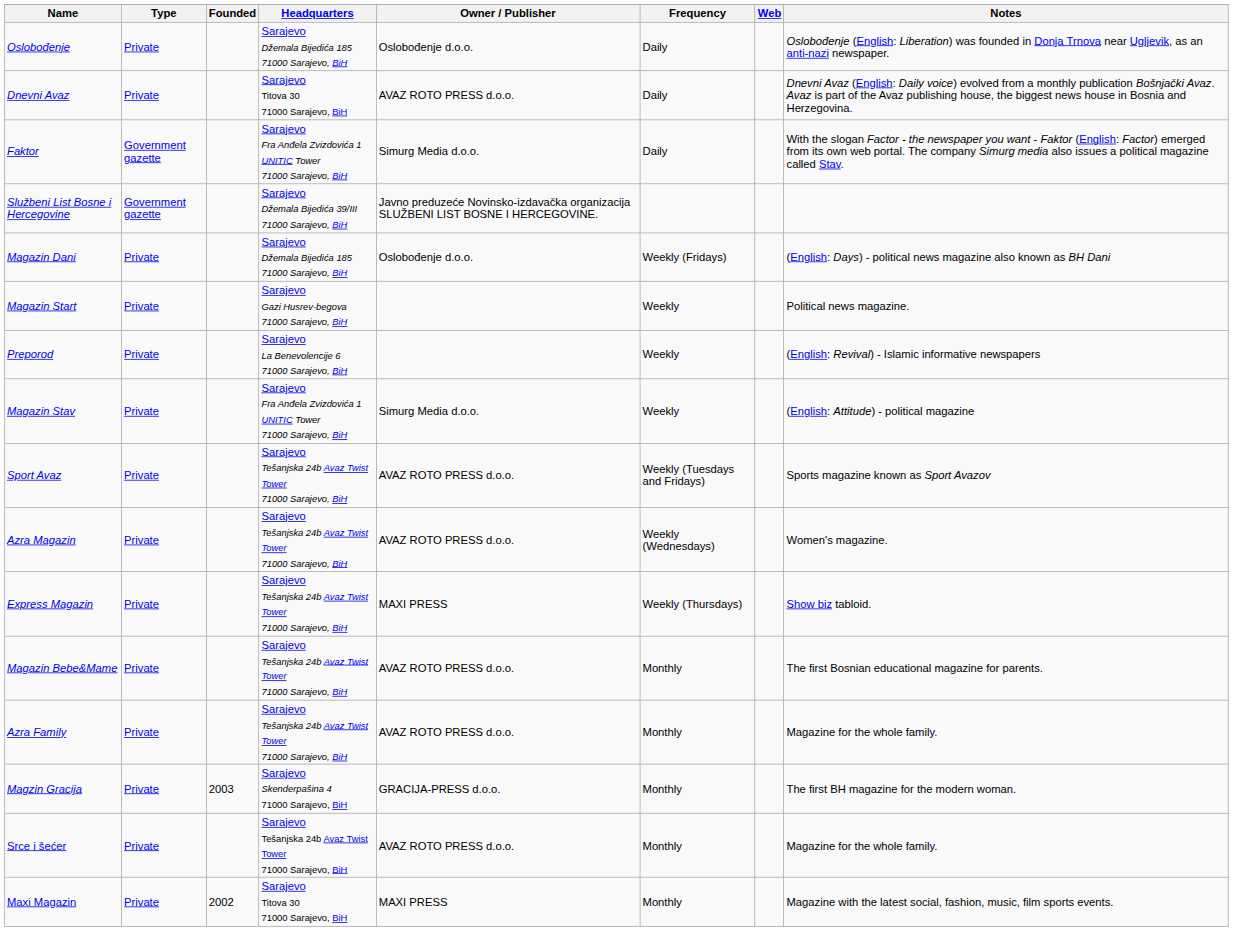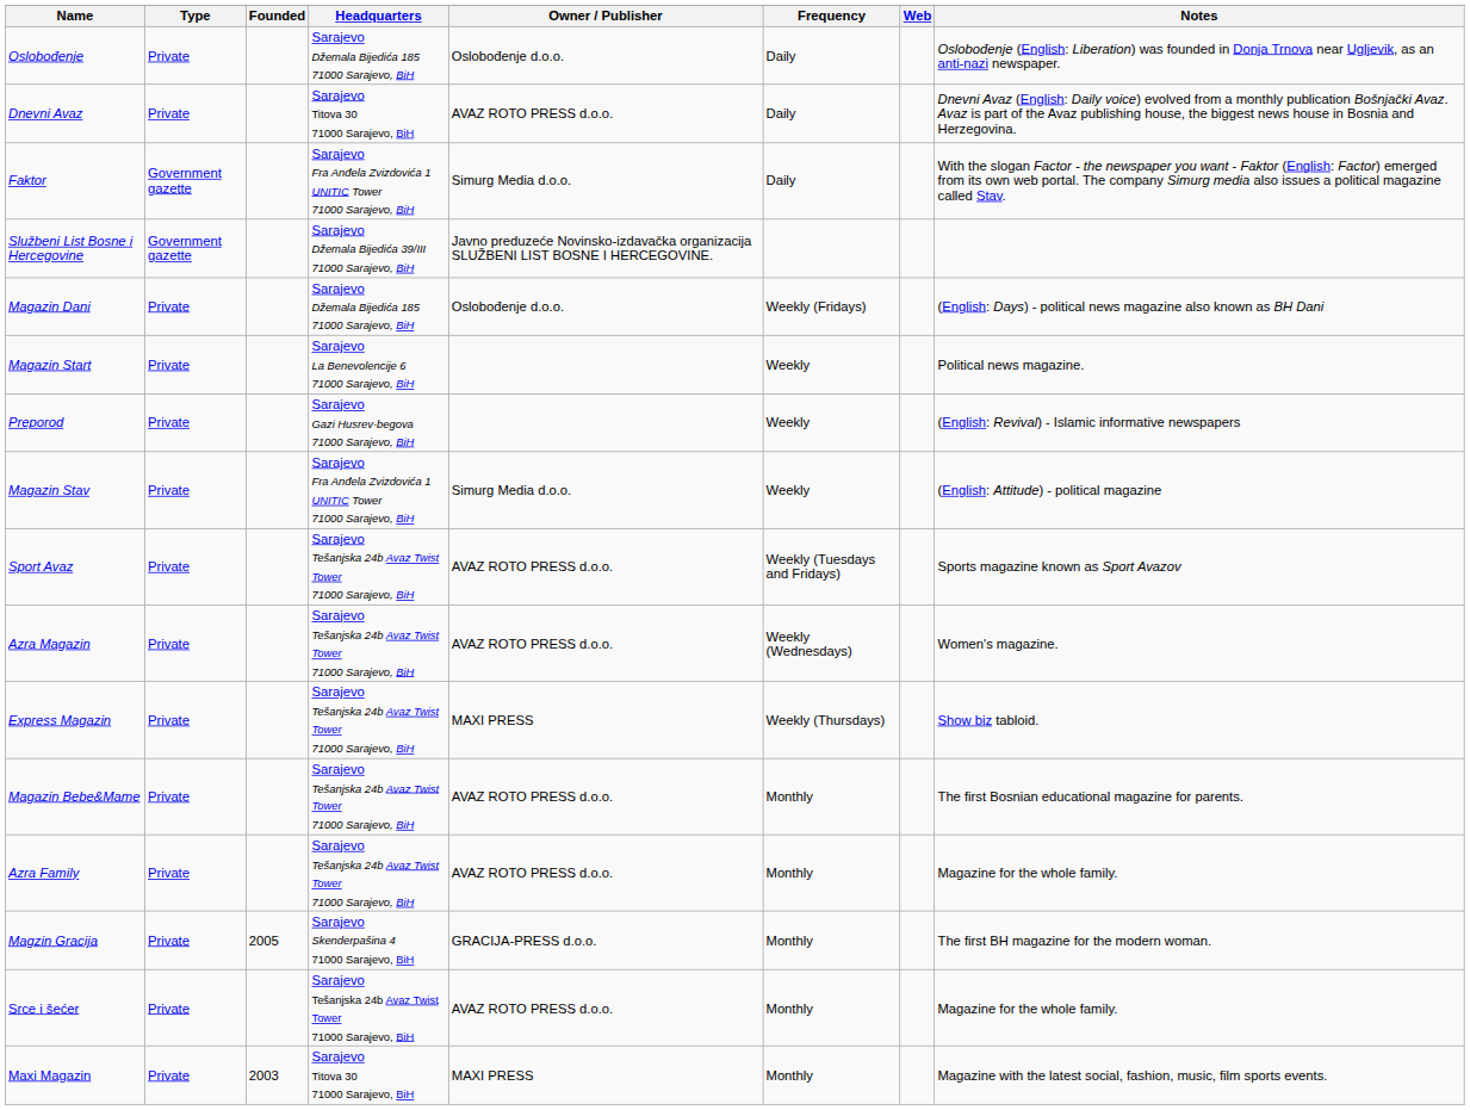Magazin Start | Headquarters: Sarajevo Gazi Husrev-begova 71000 Sarajevo, BiH -> Sarajevo La Benevolencije 6 71000 Sarajevo, BiH
Preporod | Headquarters: Sarajevo La Benevolencije 6 71000 Sarajevo, BiH -> Sarajevo Gazi Husrev-begova 71000 Sarajevo, BiH
Magzin Gracija | Founded: 2003 -> 2005
Maxi Magazin | Founded: 2002 -> 2003
